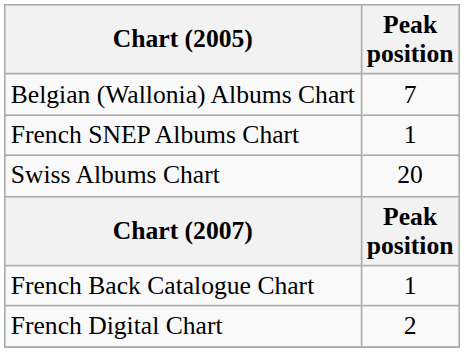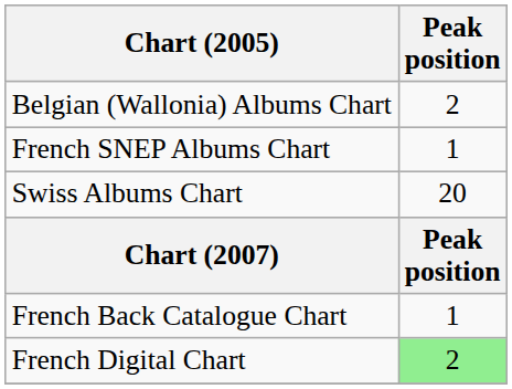Belgian (Wallonia) Albums Chart | Peak position: 7 -> 2
French Digital Chart | Peak position: no background -> lightgreen background
